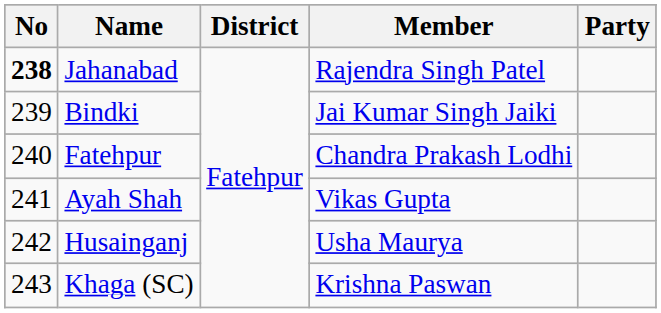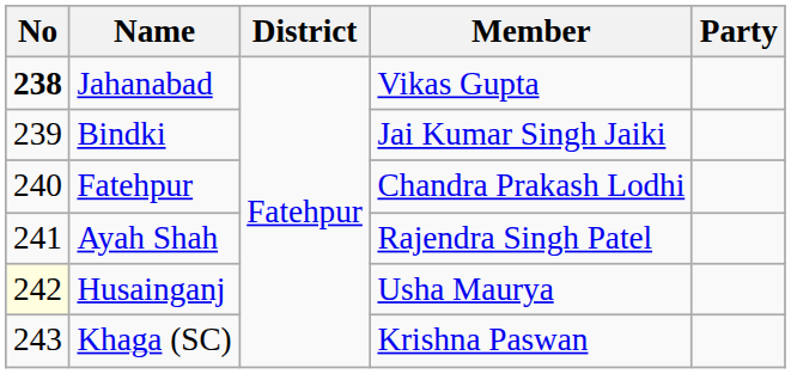Jahanabad | Member: Rajendra Singh Patel -> Vikas Gupta
Ayah Shah | Member: Vikas Gupta -> Rajendra Singh Patel
Husainganj | No: no background -> lightyellow background
